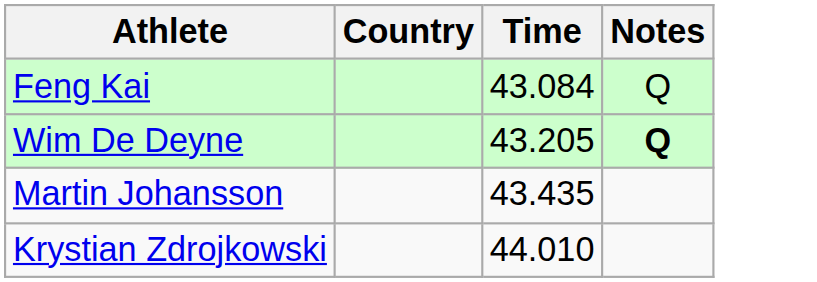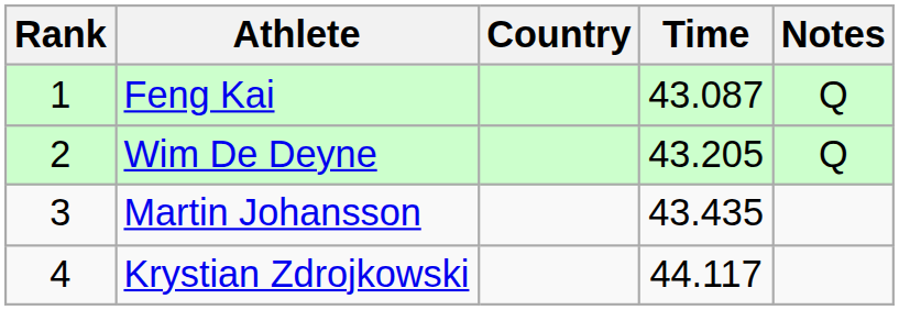+ column: Rank | 1 | 2 | 3 | 4
Feng Kai | Time: 43.084 -> 43.087
Wim De Deyne | Notes: bold -> normal
Krystian Zdrojkowski | Time: 44.010 -> 44.117
